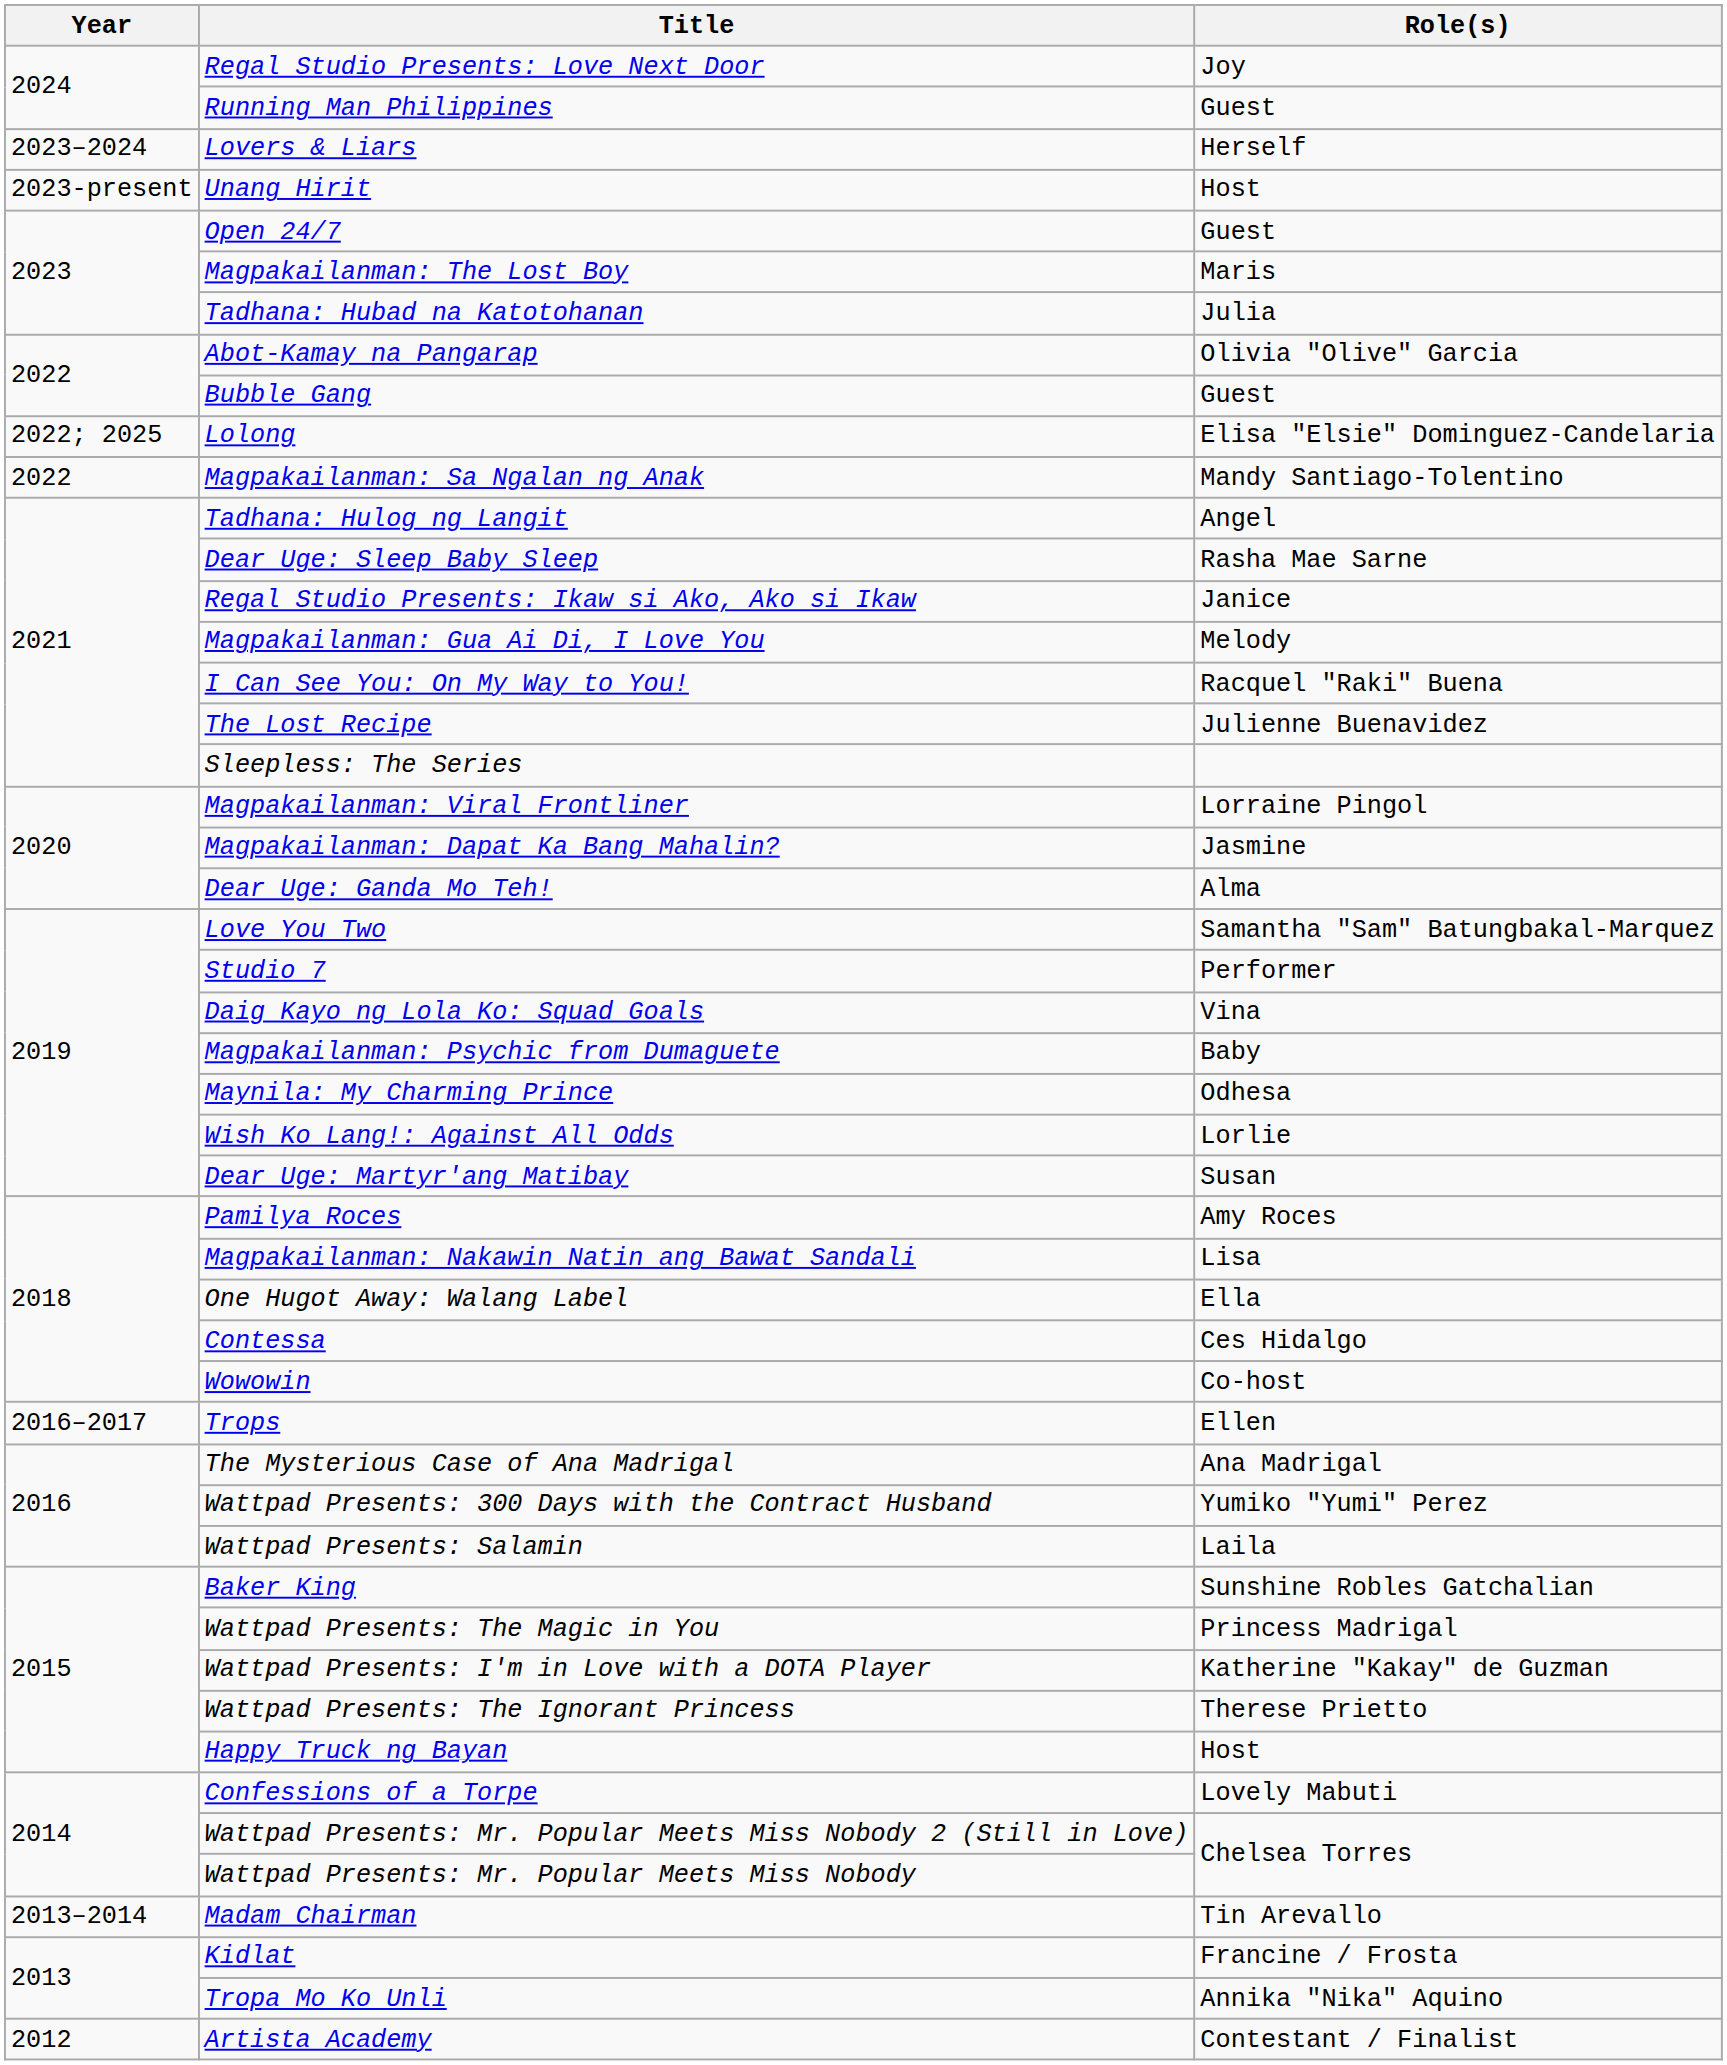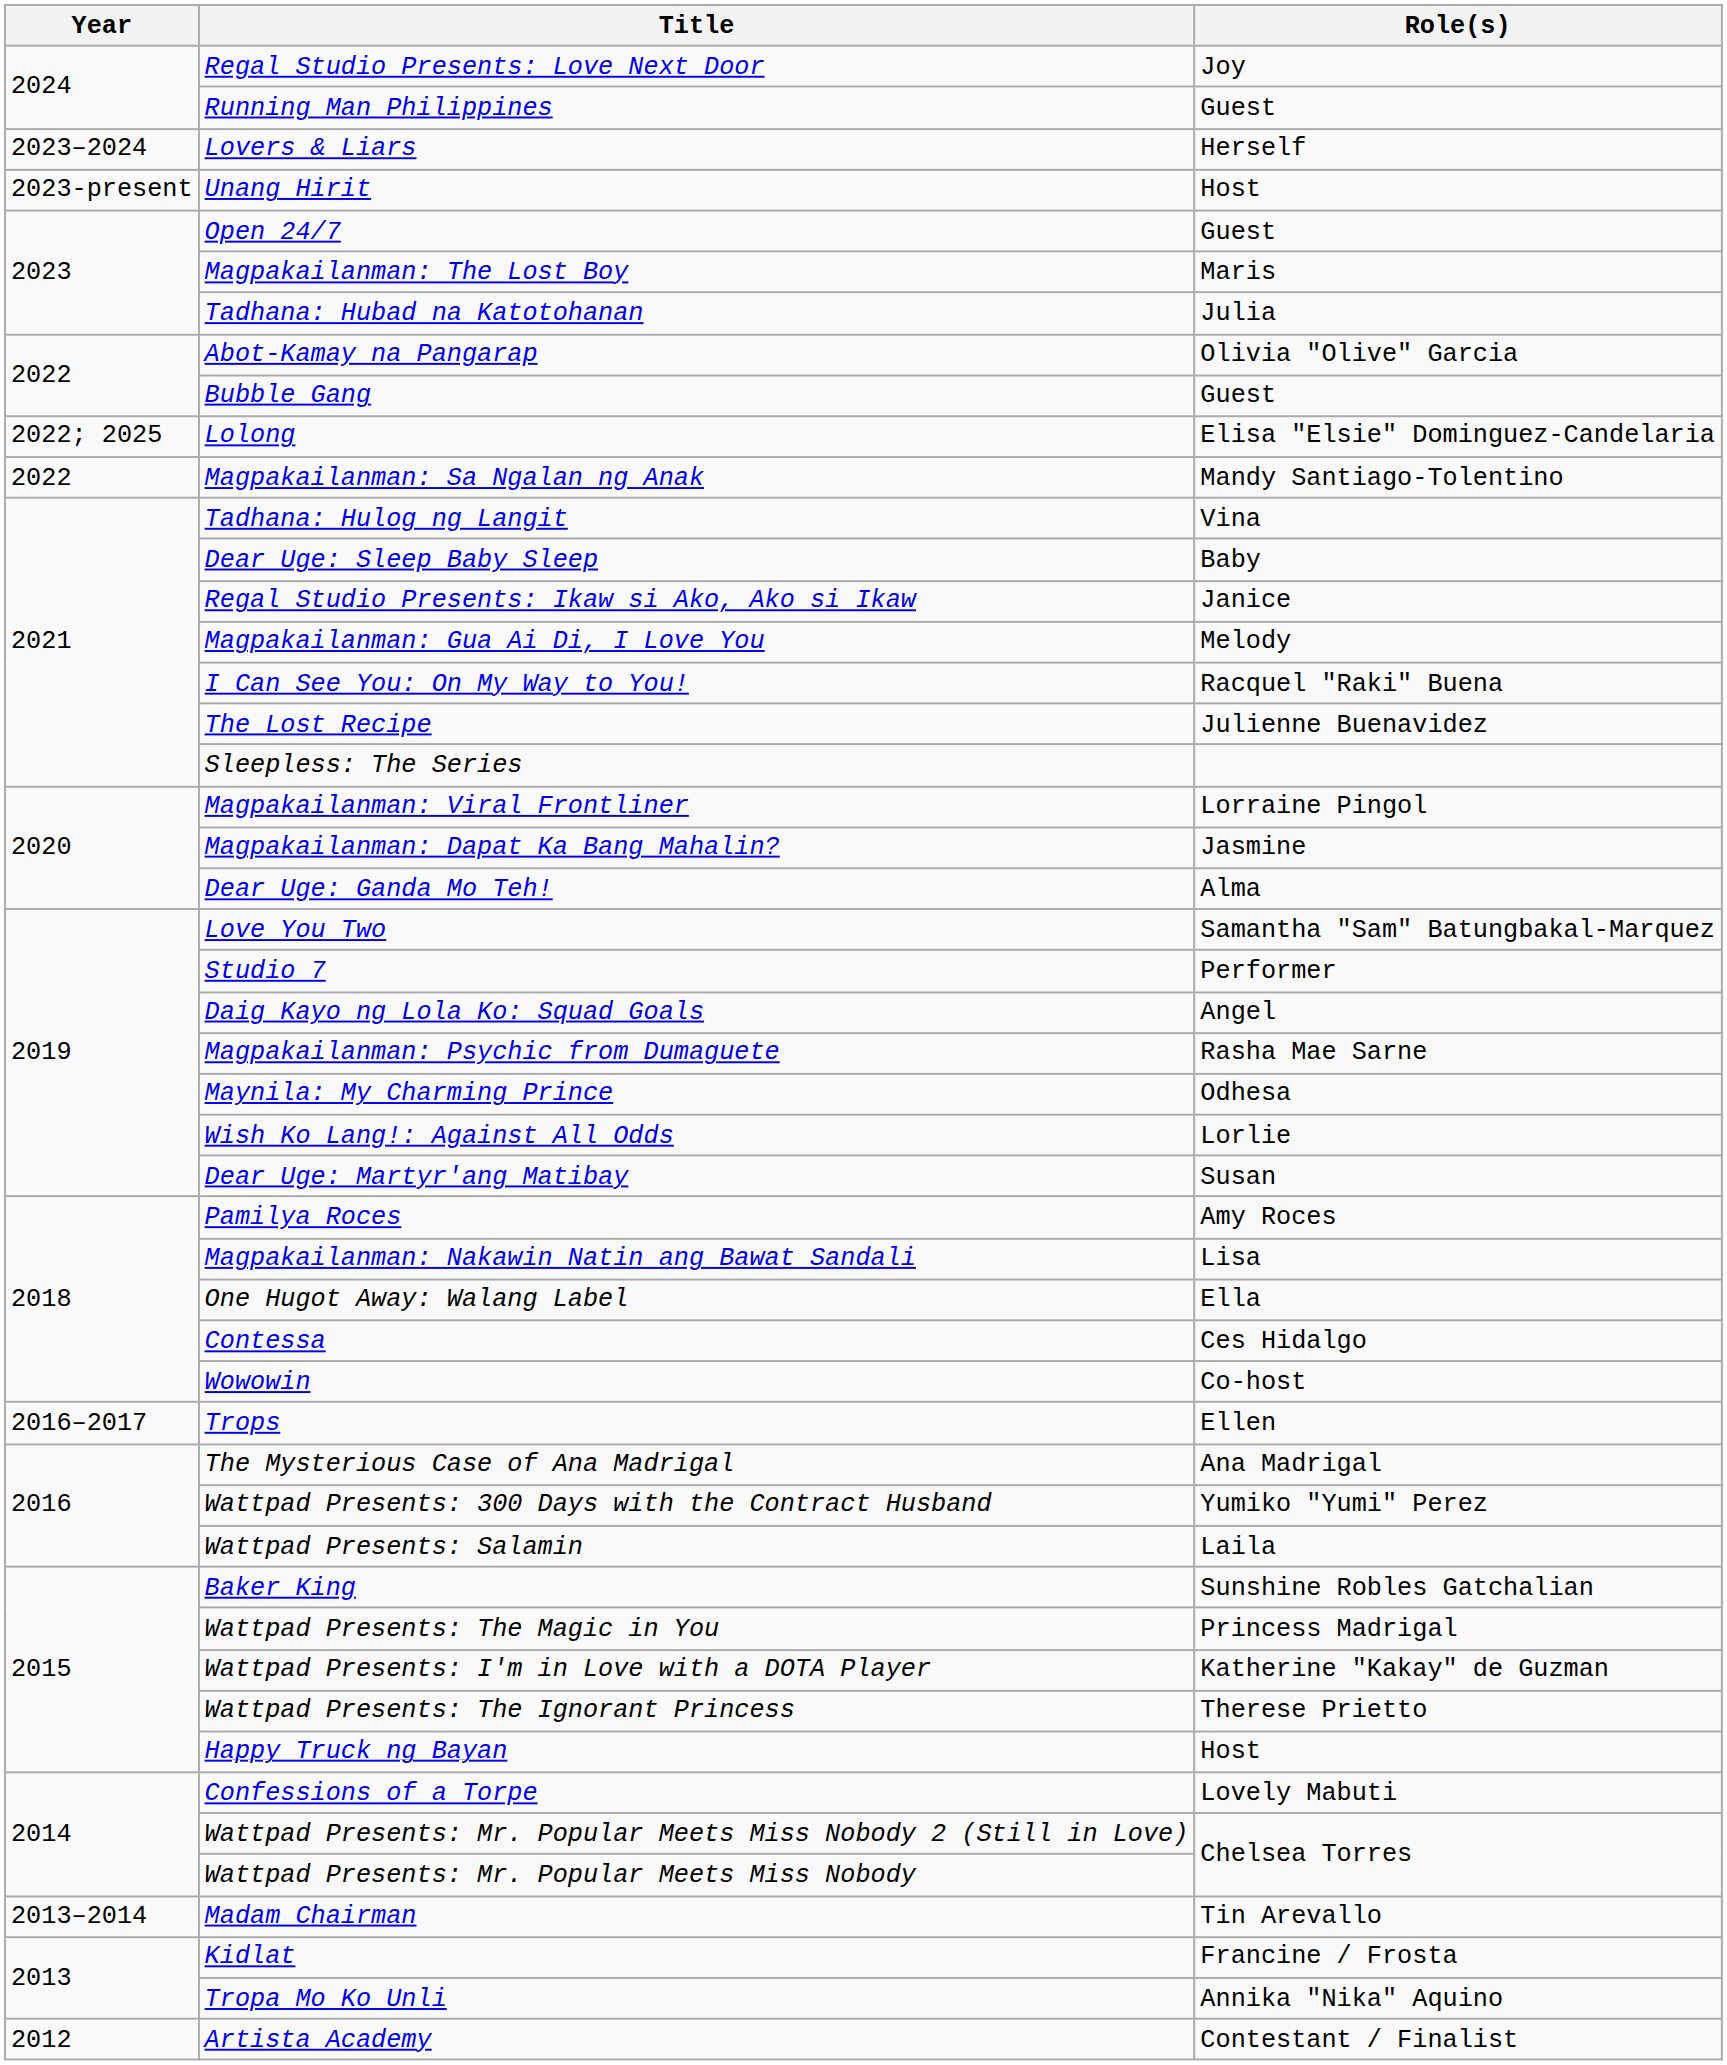Tadhana: Hulog ng Langit | Role(s): Angel -> Vina
Dear Uge: Sleep Baby Sleep | Role(s): Rasha Mae Sarne -> Baby
Daig Kayo ng Lola Ko: Squad Goals | Role(s): Vina -> Angel
Magpakailanman: Psychic from Dumaguete | Role(s): Baby -> Rasha Mae Sarne
